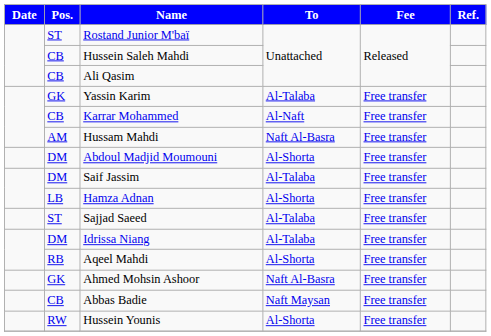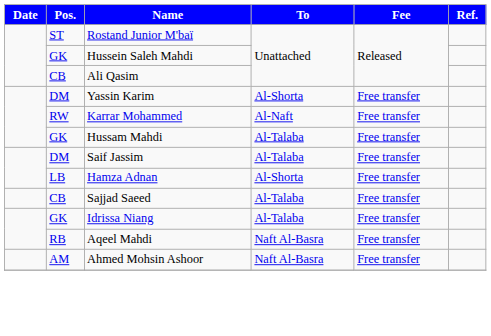Hussein Saleh Mahdi | Pos.: CB -> GK
Yassin Karim | Pos.: GK -> DM
Yassin Karim | To: Al-Talaba -> Al-Shorta
Karrar Mohammed | Pos.: CB -> RW
Hussam Mahdi | Pos.: AM -> GK
Hussam Mahdi | To: Naft Al-Basra -> Al-Talaba
- row: DM | Abdoul Madjid Moumouni | Al-Shorta | Free transfer
Sajjad Saeed | Pos.: ST -> CB
Idrissa Niang | Pos.: DM -> GK
Aqeel Mahdi | To: Al-Shorta -> Naft Al-Basra
Ahmed Mohsin Ashoor | Pos.: GK -> AM
- row: CB | Abbas Badie | Naft Maysan | Free transfer
- row: RW | Hussein Younis | Al-Shorta | Free transfer
